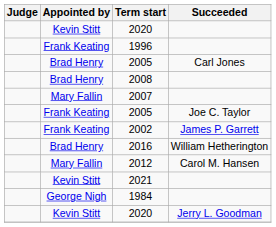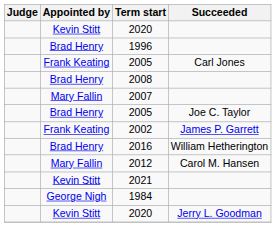1996 | Appointed by: Frank Keating -> Brad Henry
2005 / Carl Jones | Appointed by: Brad Henry -> Frank Keating
2005 / Joe C. Taylor | Appointed by: Frank Keating -> Brad Henry
